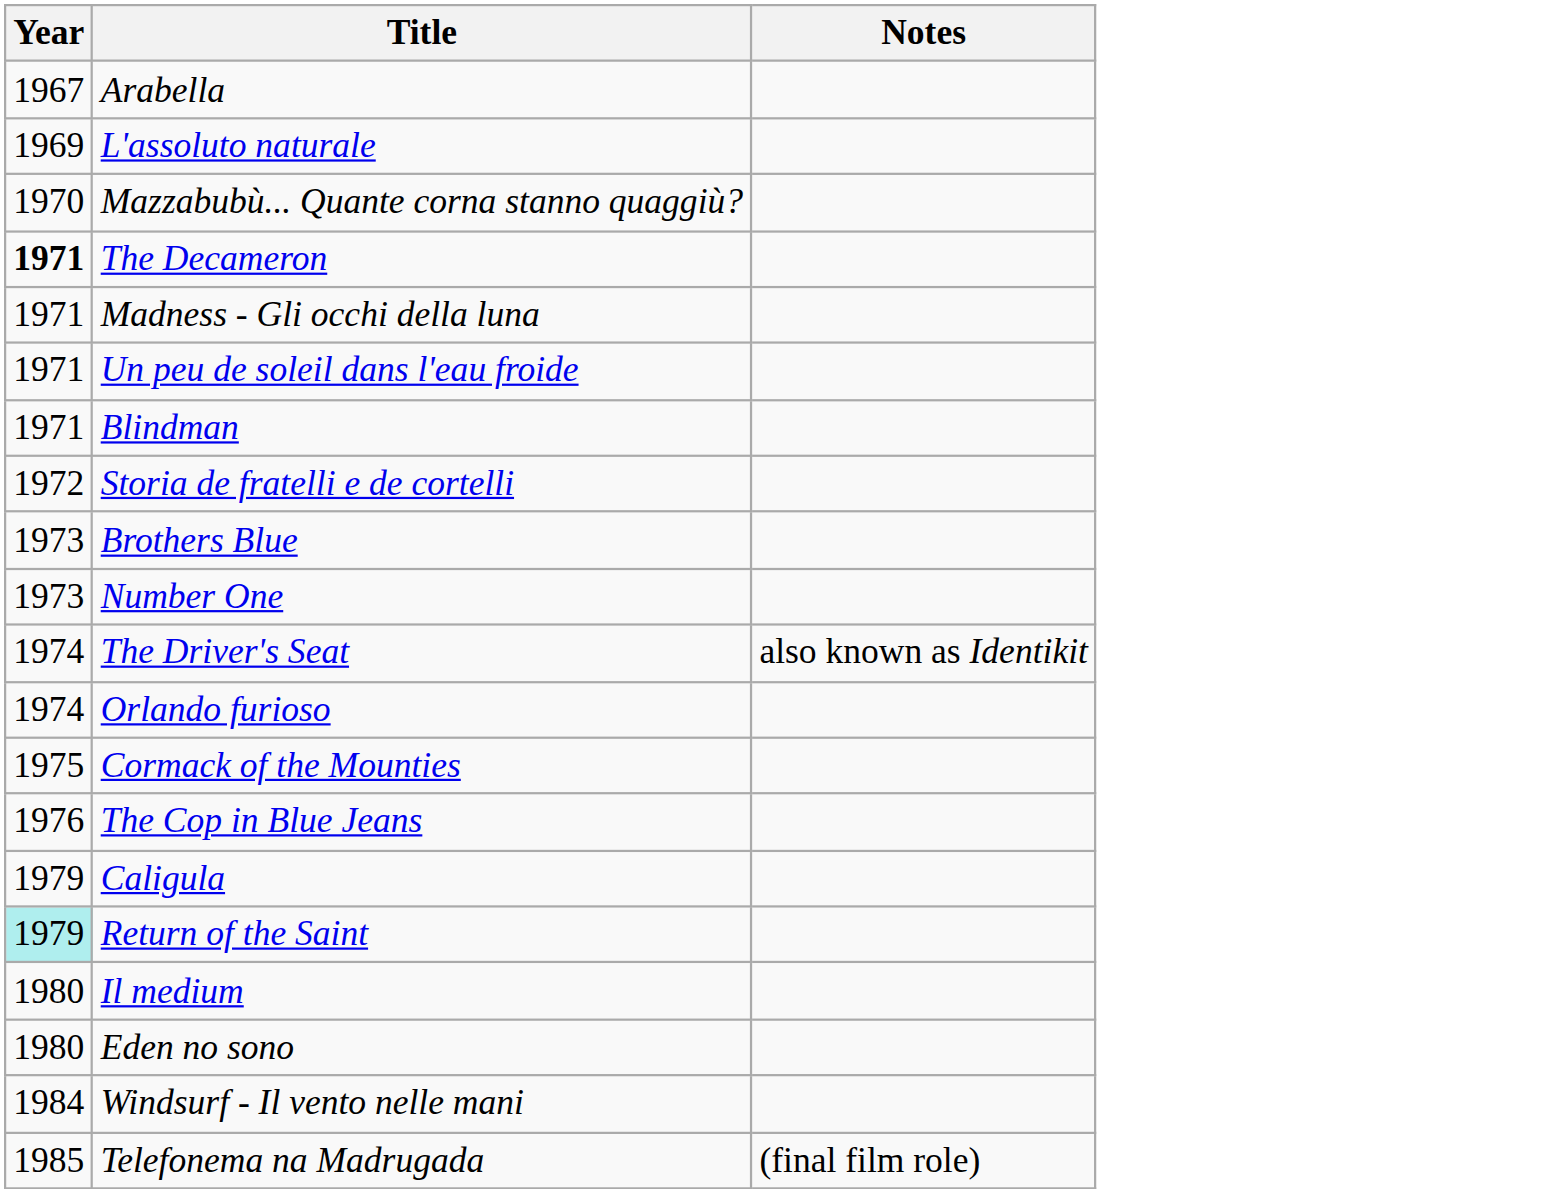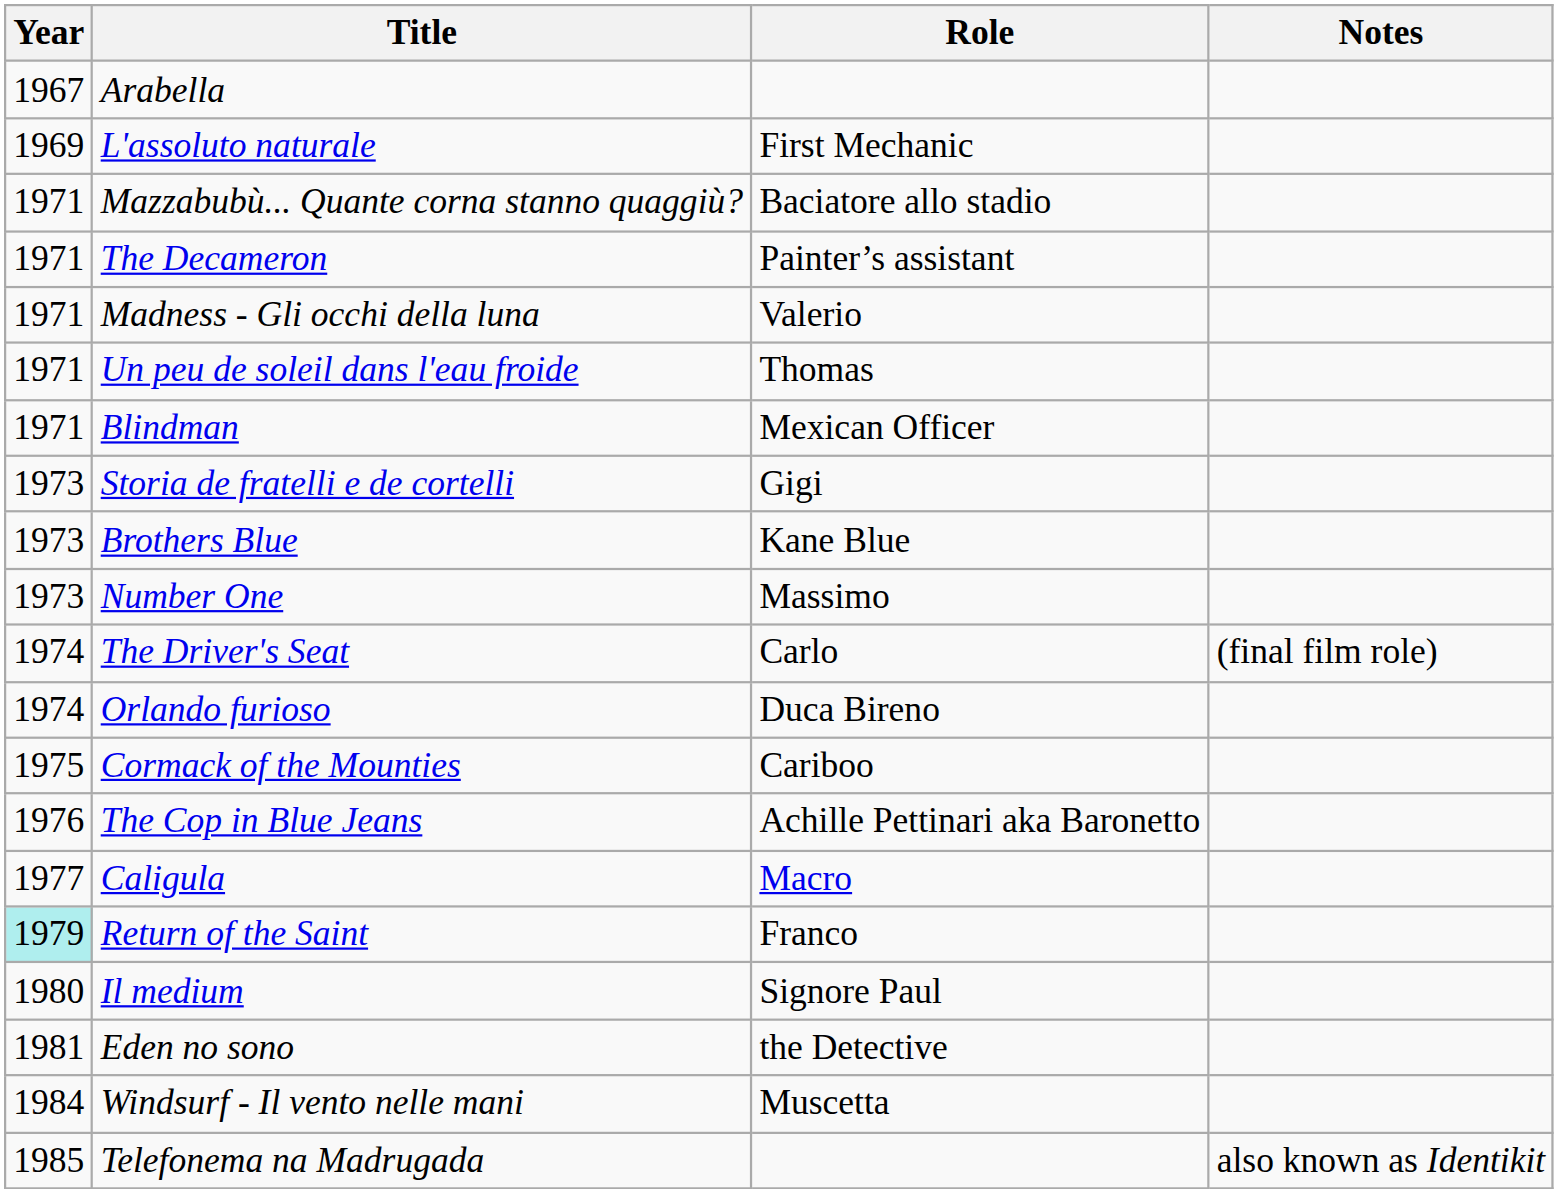+ column: Role | First Mechanic | Baciatore allo stadio | Painter’s assistant | Valerio | Thomas | Mexican Officer | Gigi | Kane Blue | Massimo | Carlo | Duca Bireno | Cariboo | Achille Pettinari aka Baronetto | Macro | Franco | Signore Paul | the Detective | Muscetta
Mazzabubù... Quante corna stanno quaggiù? | Year: 1970 -> 1971
The Decameron | Year: bold -> normal
Storia de fratelli e de cortelli | Year: 1972 -> 1973
The Driver's Seat | Notes: also known as Identikit -> (final film role)
Caligula | Year: 1979 -> 1977
Eden no sono | Year: 1980 -> 1981
Telefonema na Madrugada | Notes: (final film role) -> also known as Identikit
